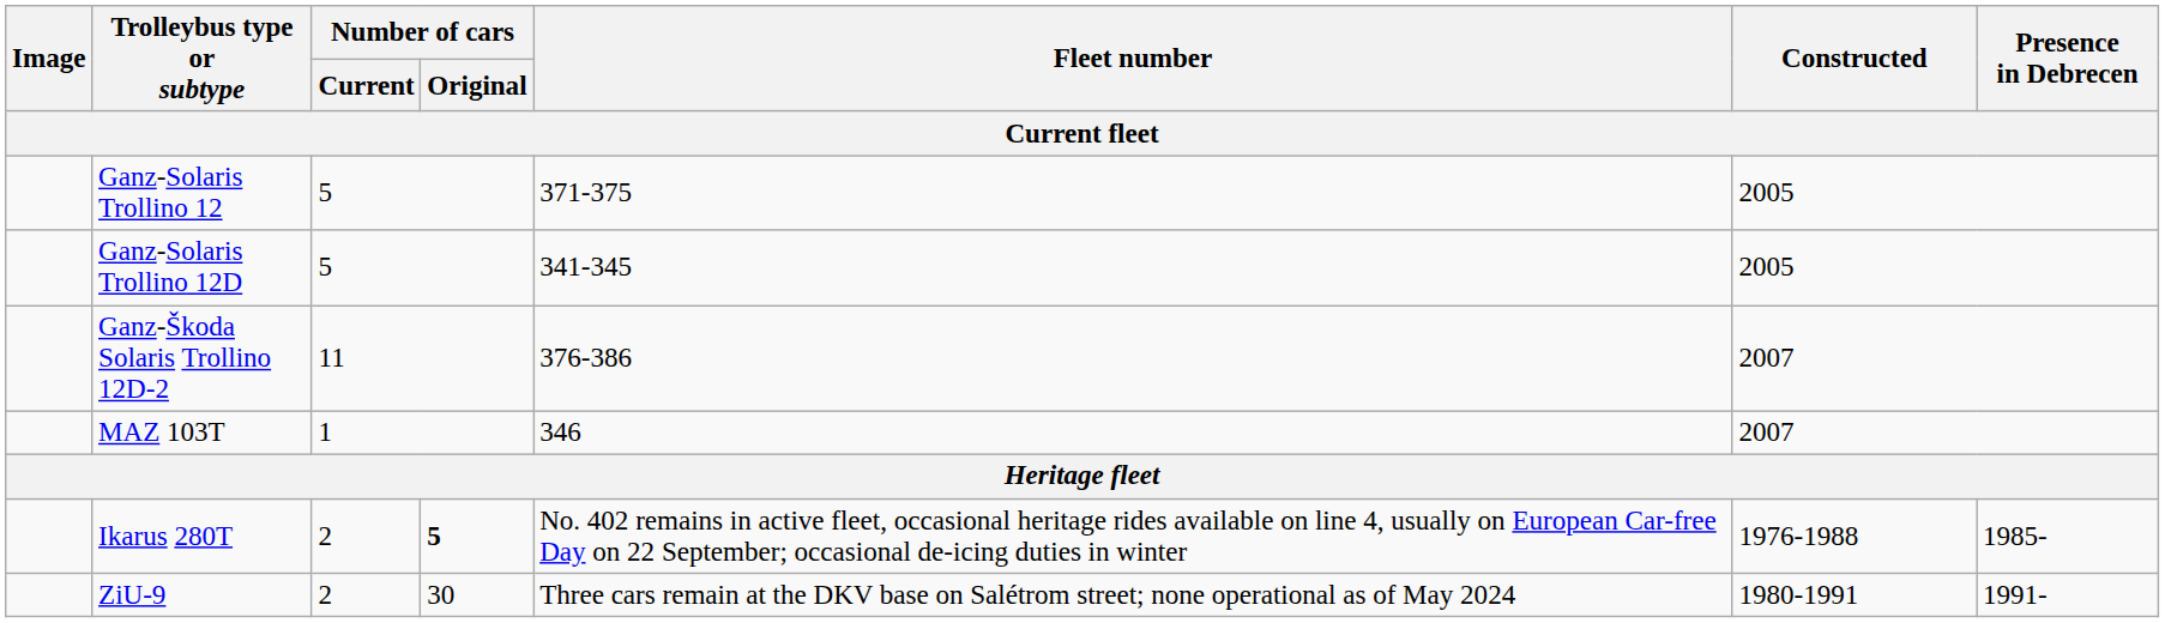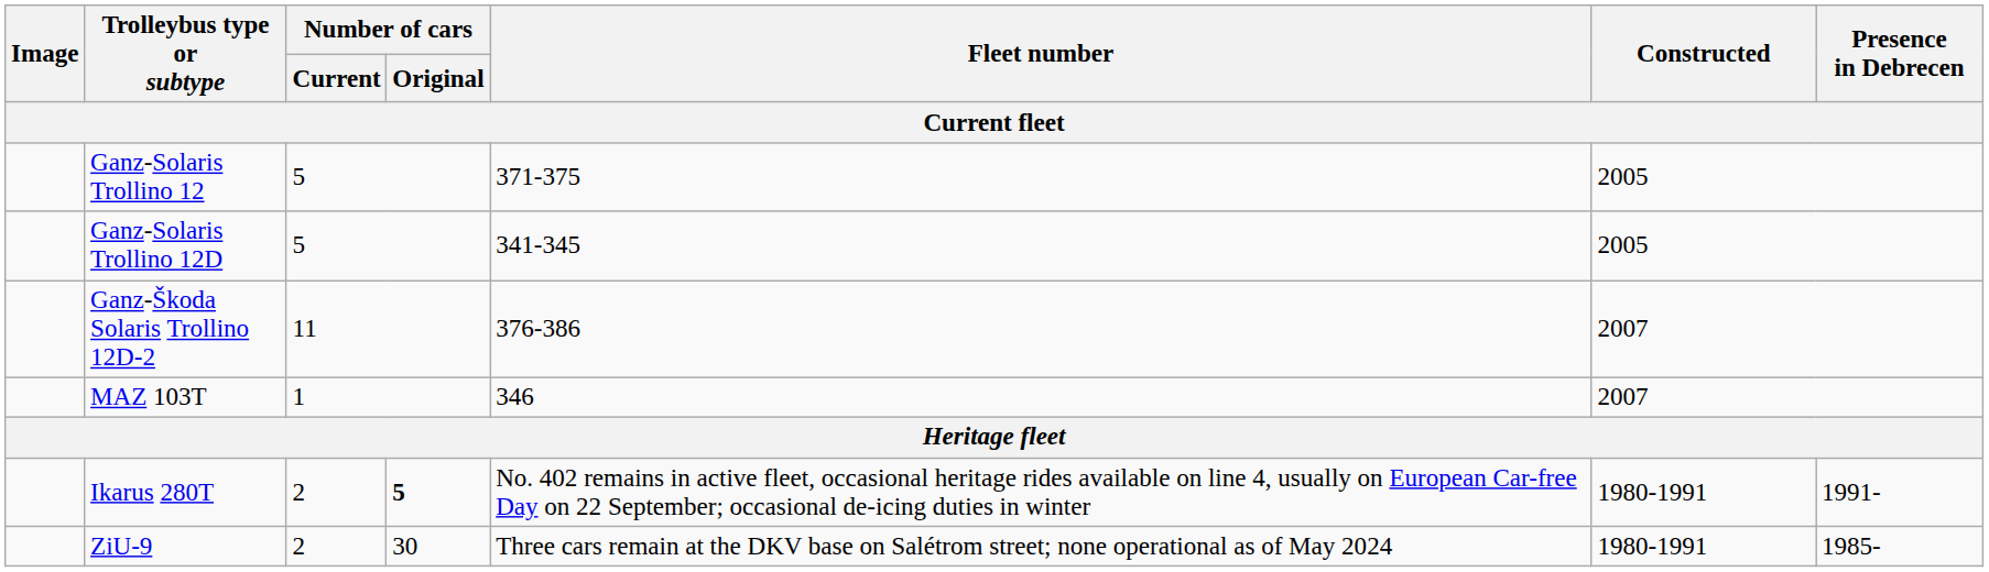Ikarus 280T | Constructed: 1976-1988 -> 1980-1991
Ikarus 280T | Presence in Debrecen: 1985- -> 1991-
ZiU-9 | Presence in Debrecen: 1991- -> 1985-
